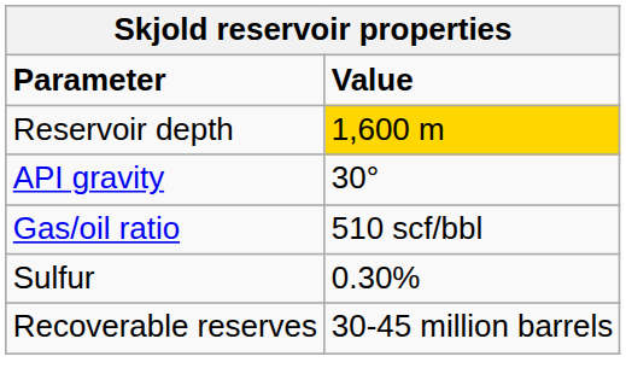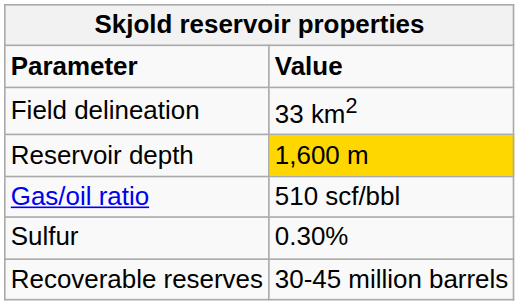+ row: Field delineation | 33 km2
- row: API gravity | 30°
